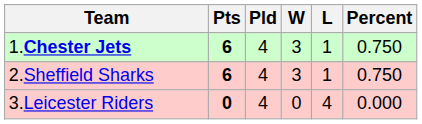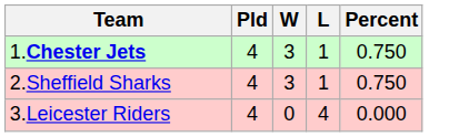- column: Pts | 6 | 6 | 0
